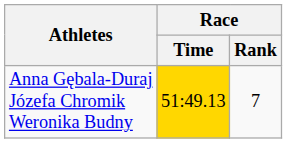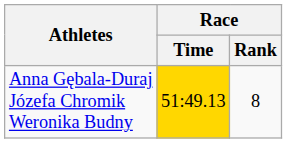Anna Gębala-Duraj Józefa Chromik Weronika Budny | Race / Rank: 7 -> 8
